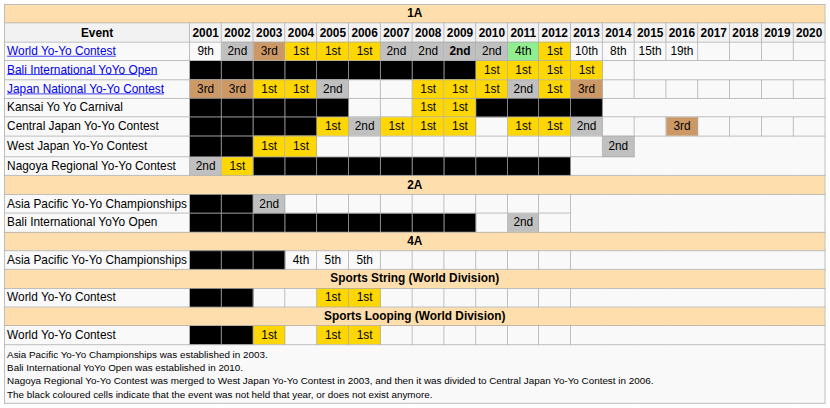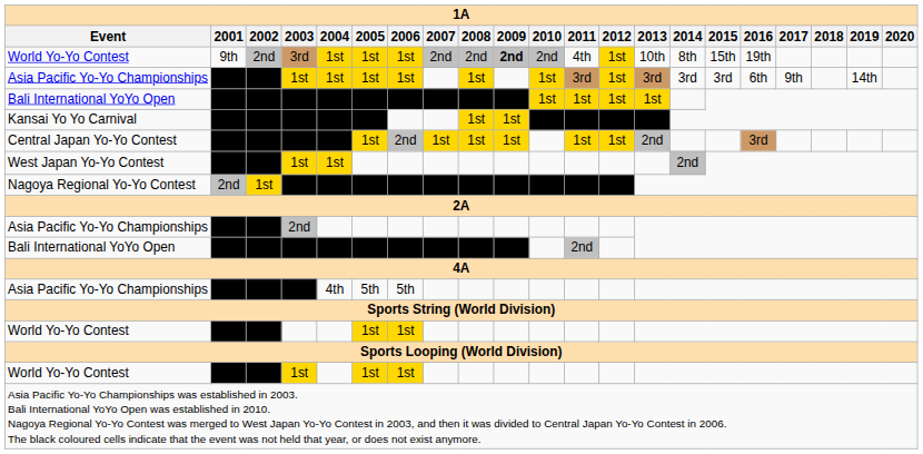World Yo-Yo Contest / 3rd | 2011: lightgreen background -> no background
+ row: Asia Pacific Yo-Yo Championships | 1st | 1st | 1st | 1st | 1st | 1st | 3rd | 1st | 3rd | 3rd | 3rd | 6th | 9th | 14th
- row: Japan National Yo-Yo Contest | 3rd | 3rd | 1st | 1st | 2nd | 1st | 1st | 1st | 2nd | 1st | 3rd
